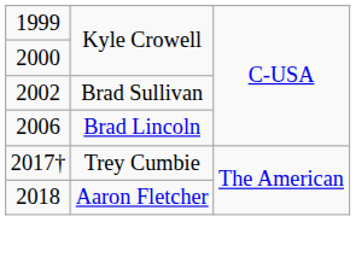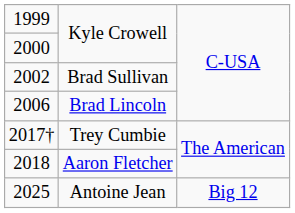+ row: 2025 | Antoine Jean | Big 12
